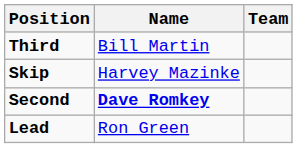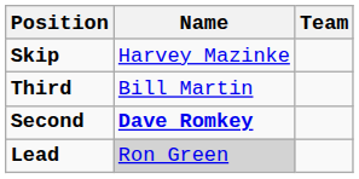rows swapped: Skip <-> Third
Lead | Name: no background -> lightgrey background
